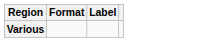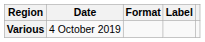+ column: Date | 4 October 2019
